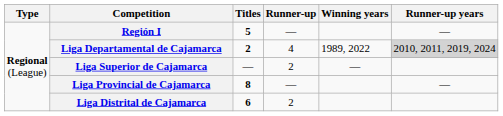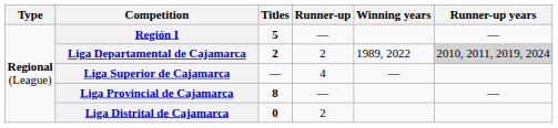Liga Departamental de Cajamarca | Runner-up: 4 -> 2
Liga Superior de Cajamarca | Runner-up: 2 -> 4
Liga Distrital de Cajamarca | Titles: 6 -> 0
